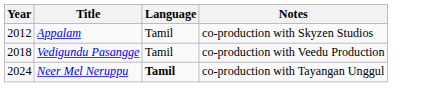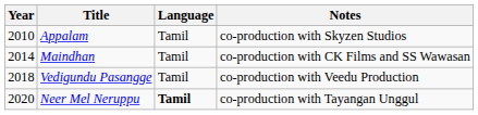Appalam | Year: 2012 -> 2010
+ row: 2014 | Maindhan | Tamil | co-production with CK Films and SS Wawasan
Neer Mel Neruppu | Year: 2024 -> 2020
